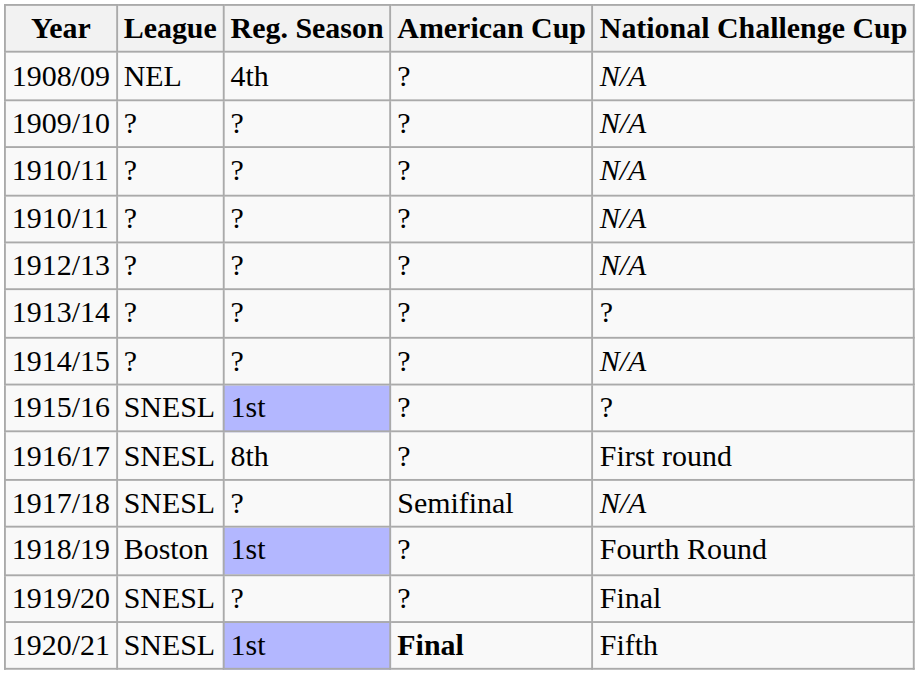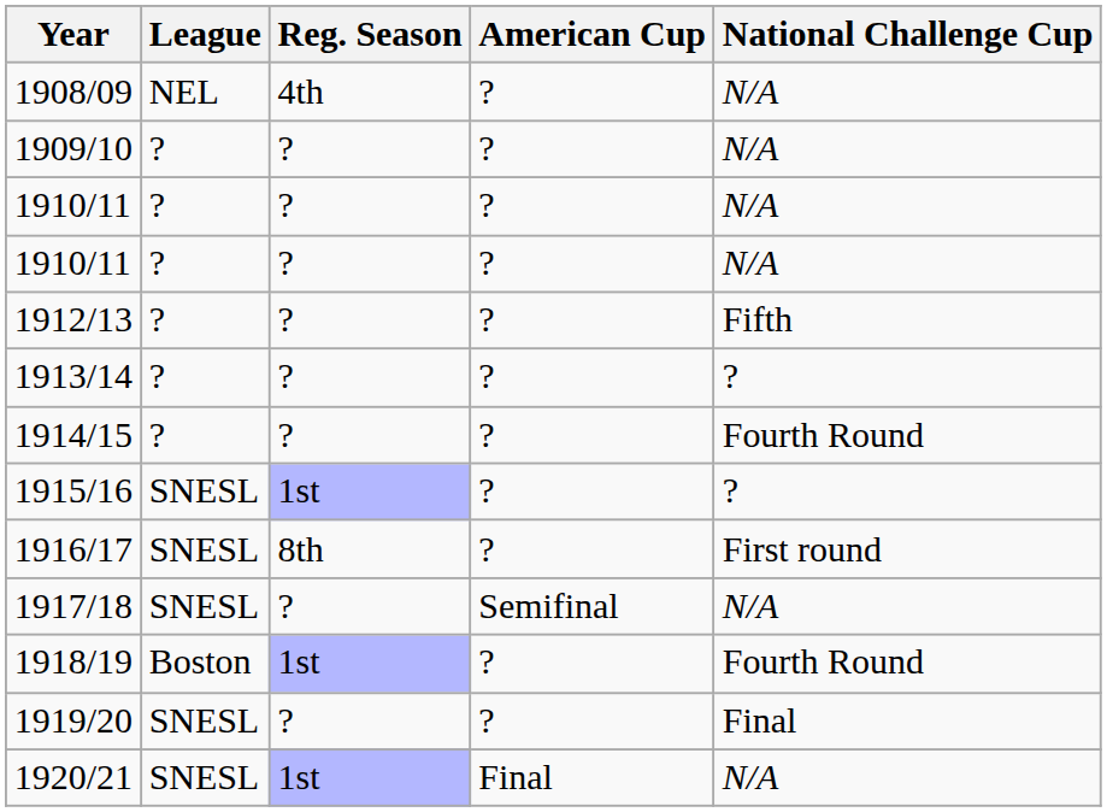1912/13 | National Challenge Cup: N/A -> Fifth
1914/15 | National Challenge Cup: N/A -> Fourth Round
1920/21 | American Cup: bold -> normal
1920/21 | National Challenge Cup: Fifth -> N/A
